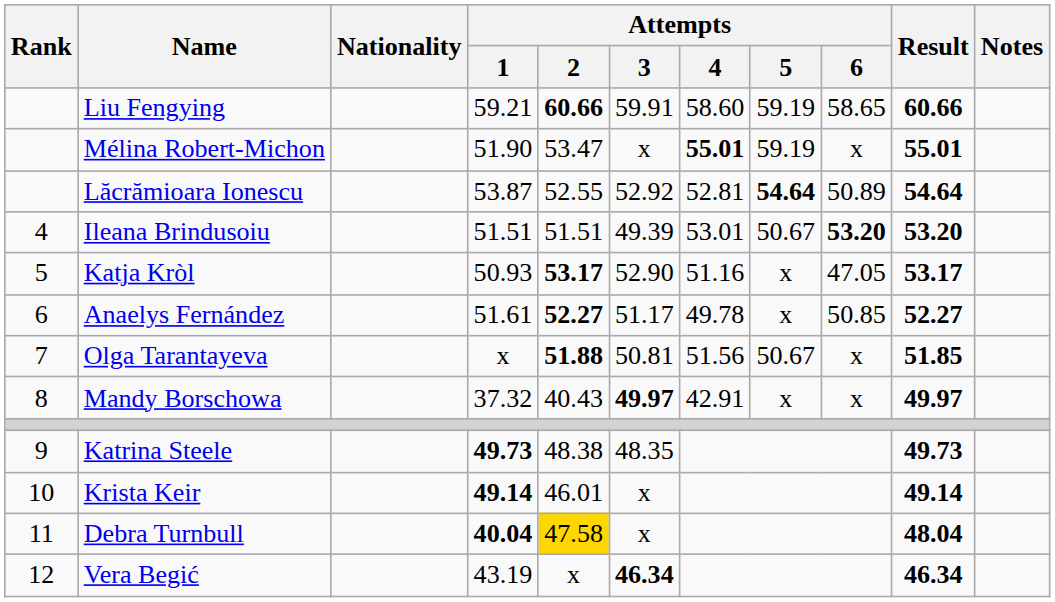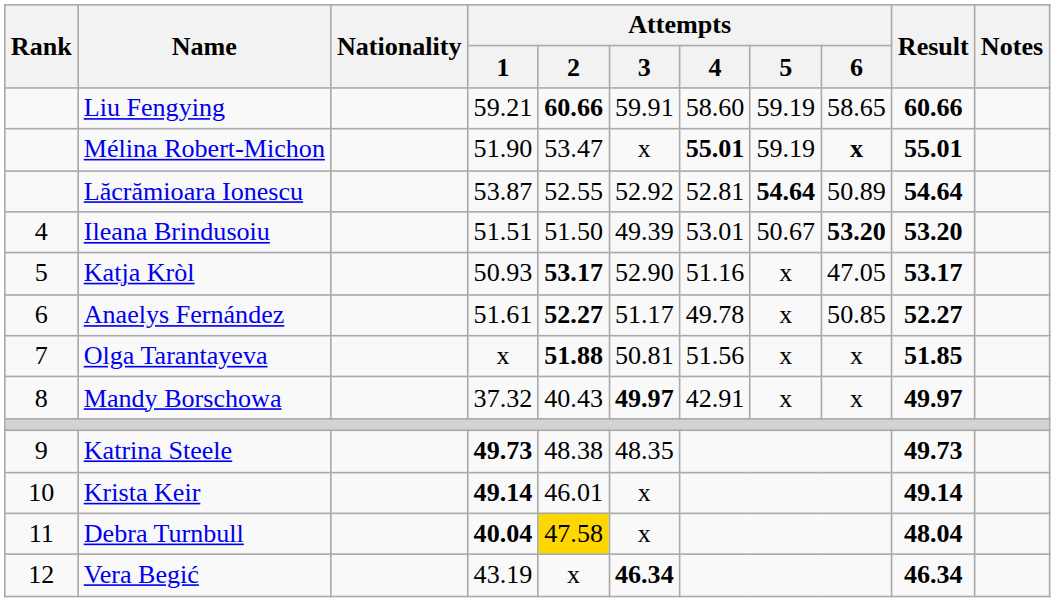Mélina Robert-Michon | Attempts / 6: normal -> bold
Ileana Brindusoiu | Attempts / 2: 51.51 -> 51.50
Olga Tarantayeva | Attempts / 5: 50.67 -> x
